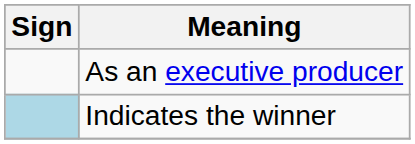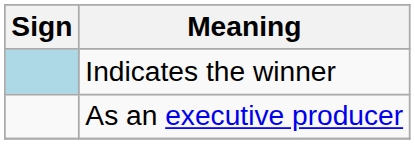rows swapped: As an executive producer <-> Indicates the winner
